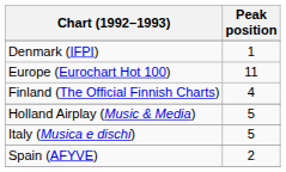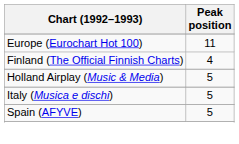- row: Denmark (IFPI) | 1
Spain (AFYVE) | Peak position: 2 -> 5
